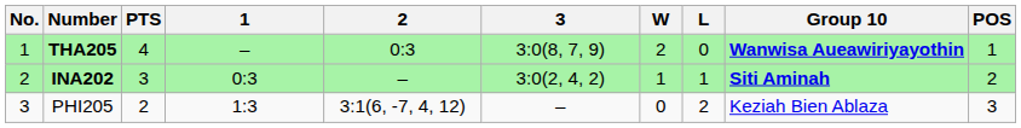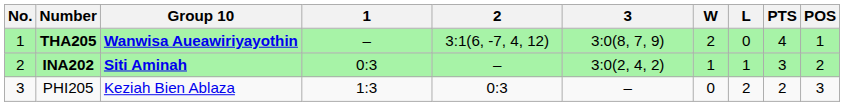columns swapped: Group 10 <-> PTS
THA205 | 2: 0:3 -> 3:1(6, -7, 4, 12)
PHI205 | 2: 3:1(6, -7, 4, 12) -> 0:3
